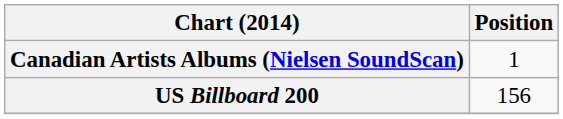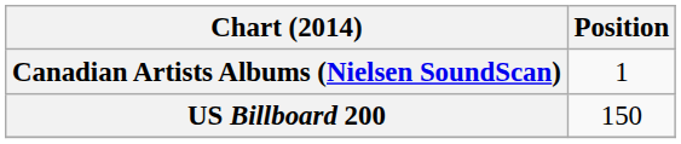US Billboard 200 | Position: 156 -> 150
